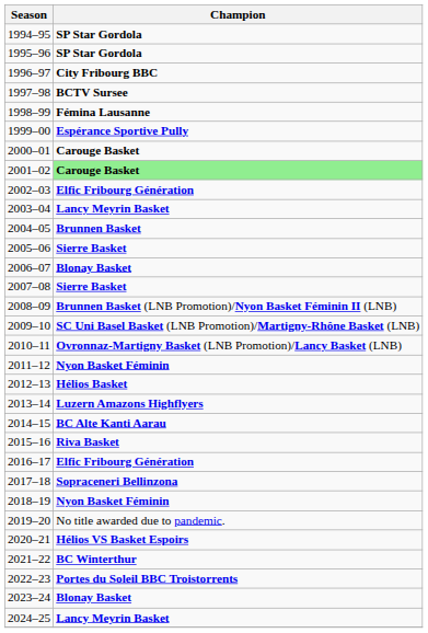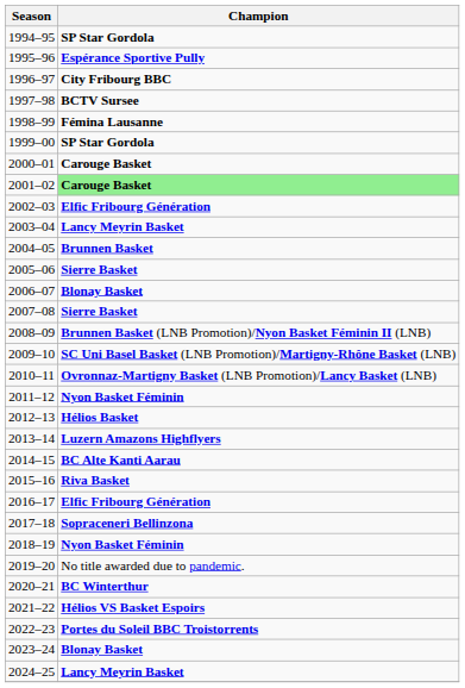1995–96 | Champion: SP Star Gordola -> Espérance Sportive Pully
1999–00 | Champion: Espérance Sportive Pully -> SP Star Gordola
2020–21 | Champion: Hélios VS Basket Espoirs -> BC Winterthur
2021–22 | Champion: BC Winterthur -> Hélios VS Basket Espoirs
